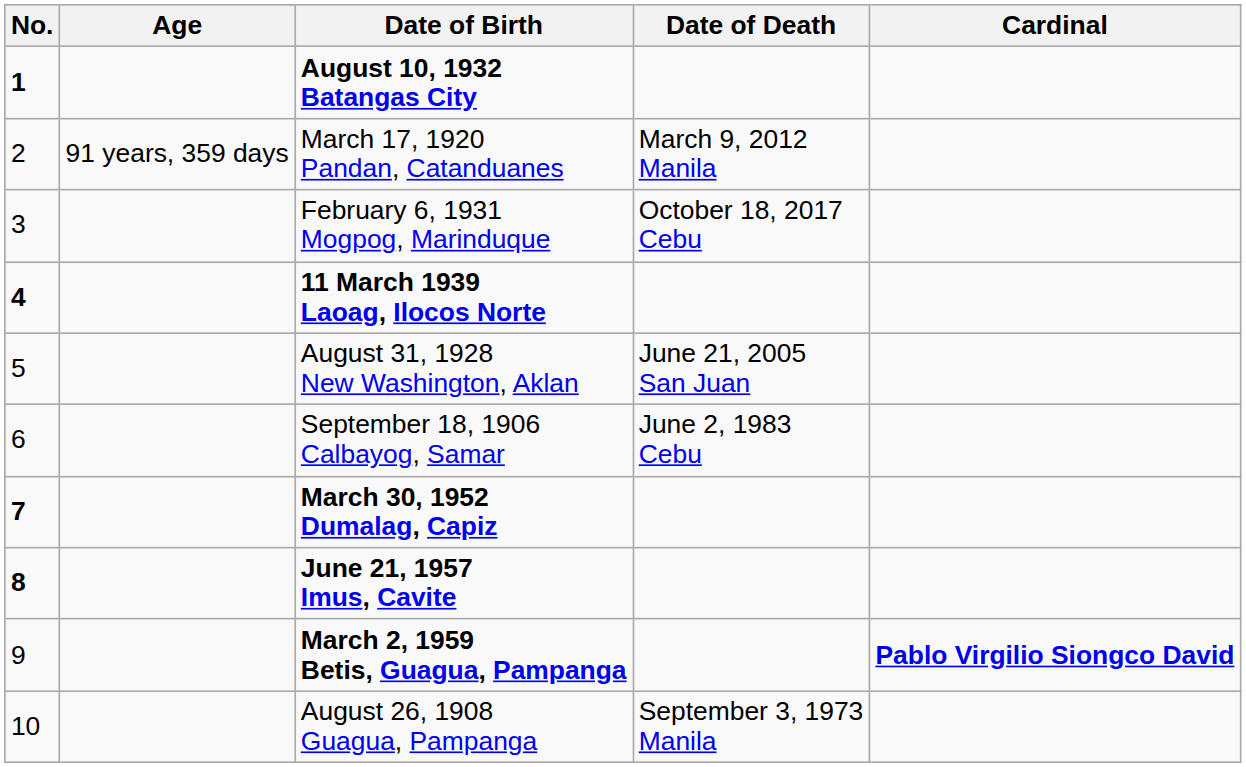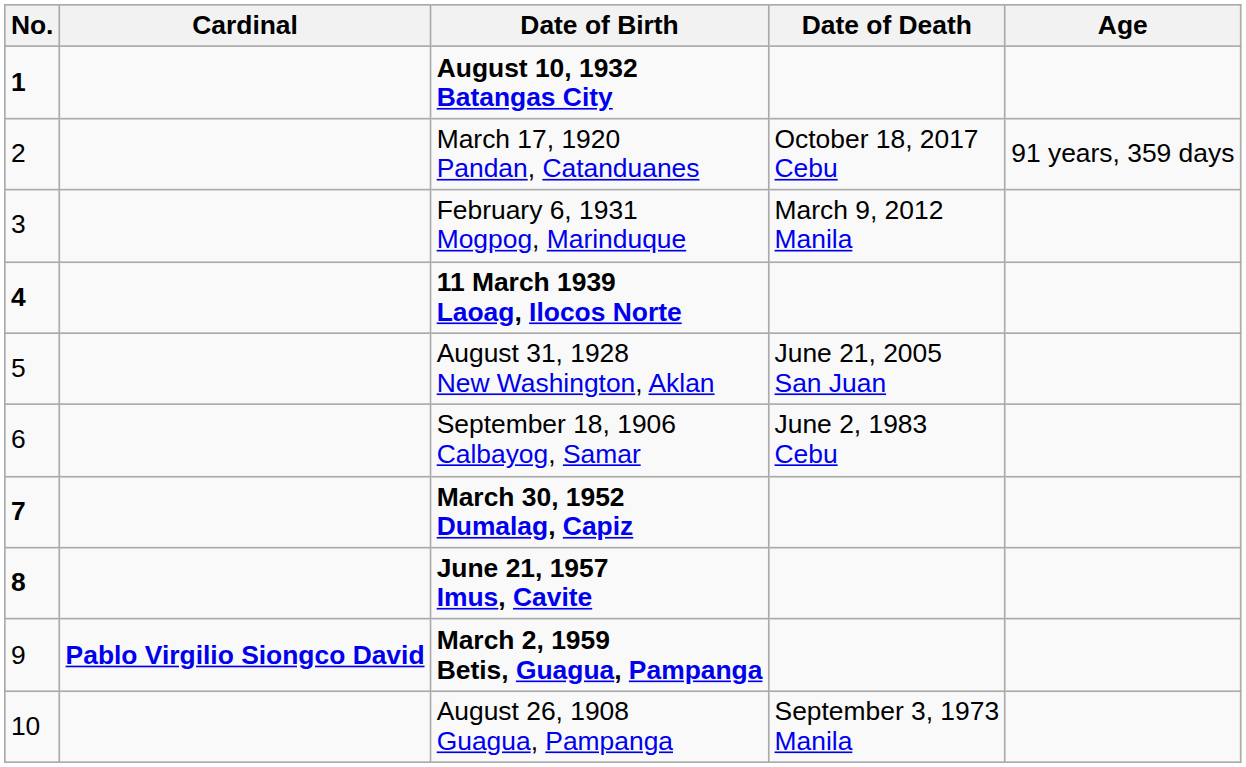columns swapped: Cardinal <-> Age
March 17, 1920 Pandan, Catanduanes | Date of Death: March 9, 2012 Manila -> October 18, 2017 Cebu
February 6, 1931 Mogpog, Marinduque | Date of Death: October 18, 2017 Cebu -> March 9, 2012 Manila
